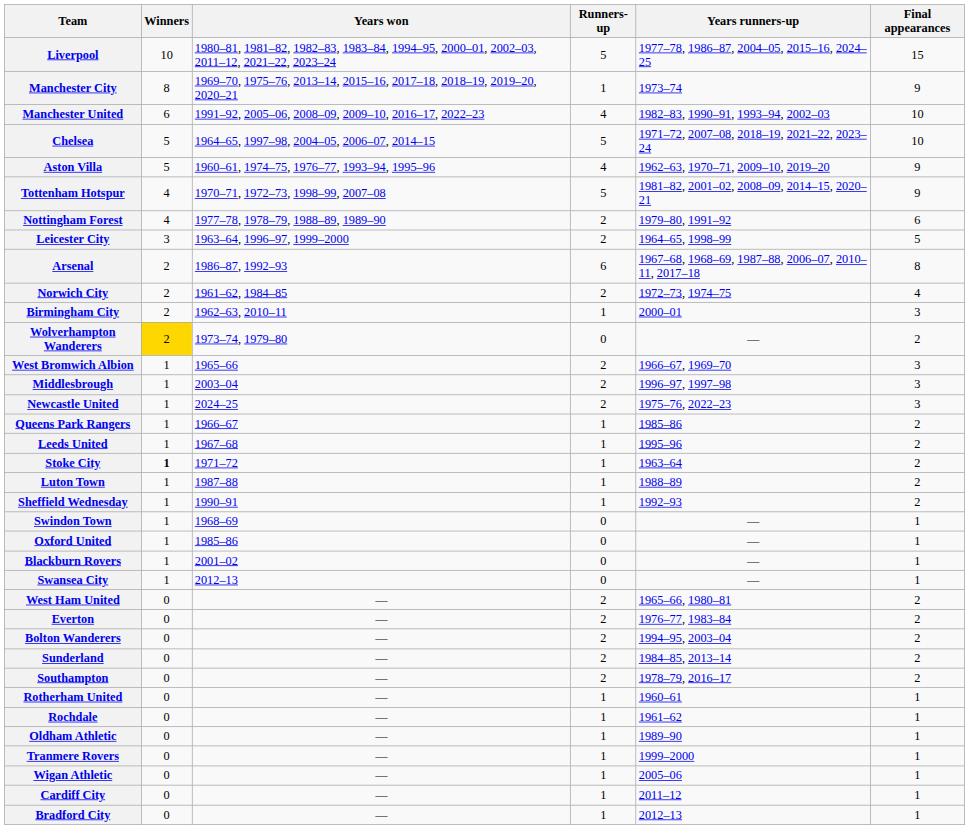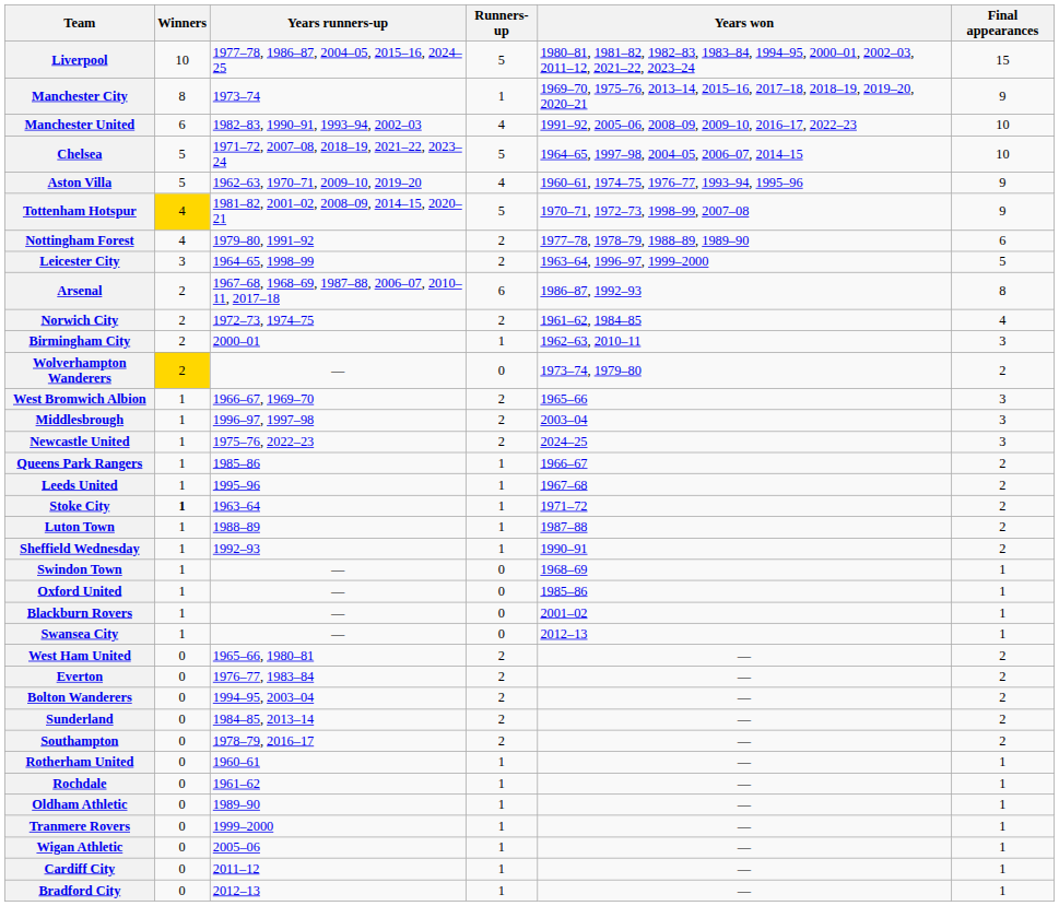columns swapped: Years won <-> Years runners-up
Tottenham Hotspur | Winners: no background -> gold background
